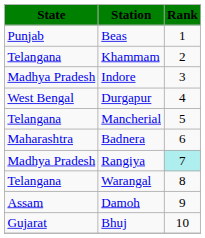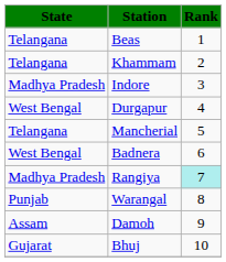Beas | State: Punjab -> Telangana
Badnera | State: Maharashtra -> West Bengal
Warangal | State: Telangana -> Punjab
